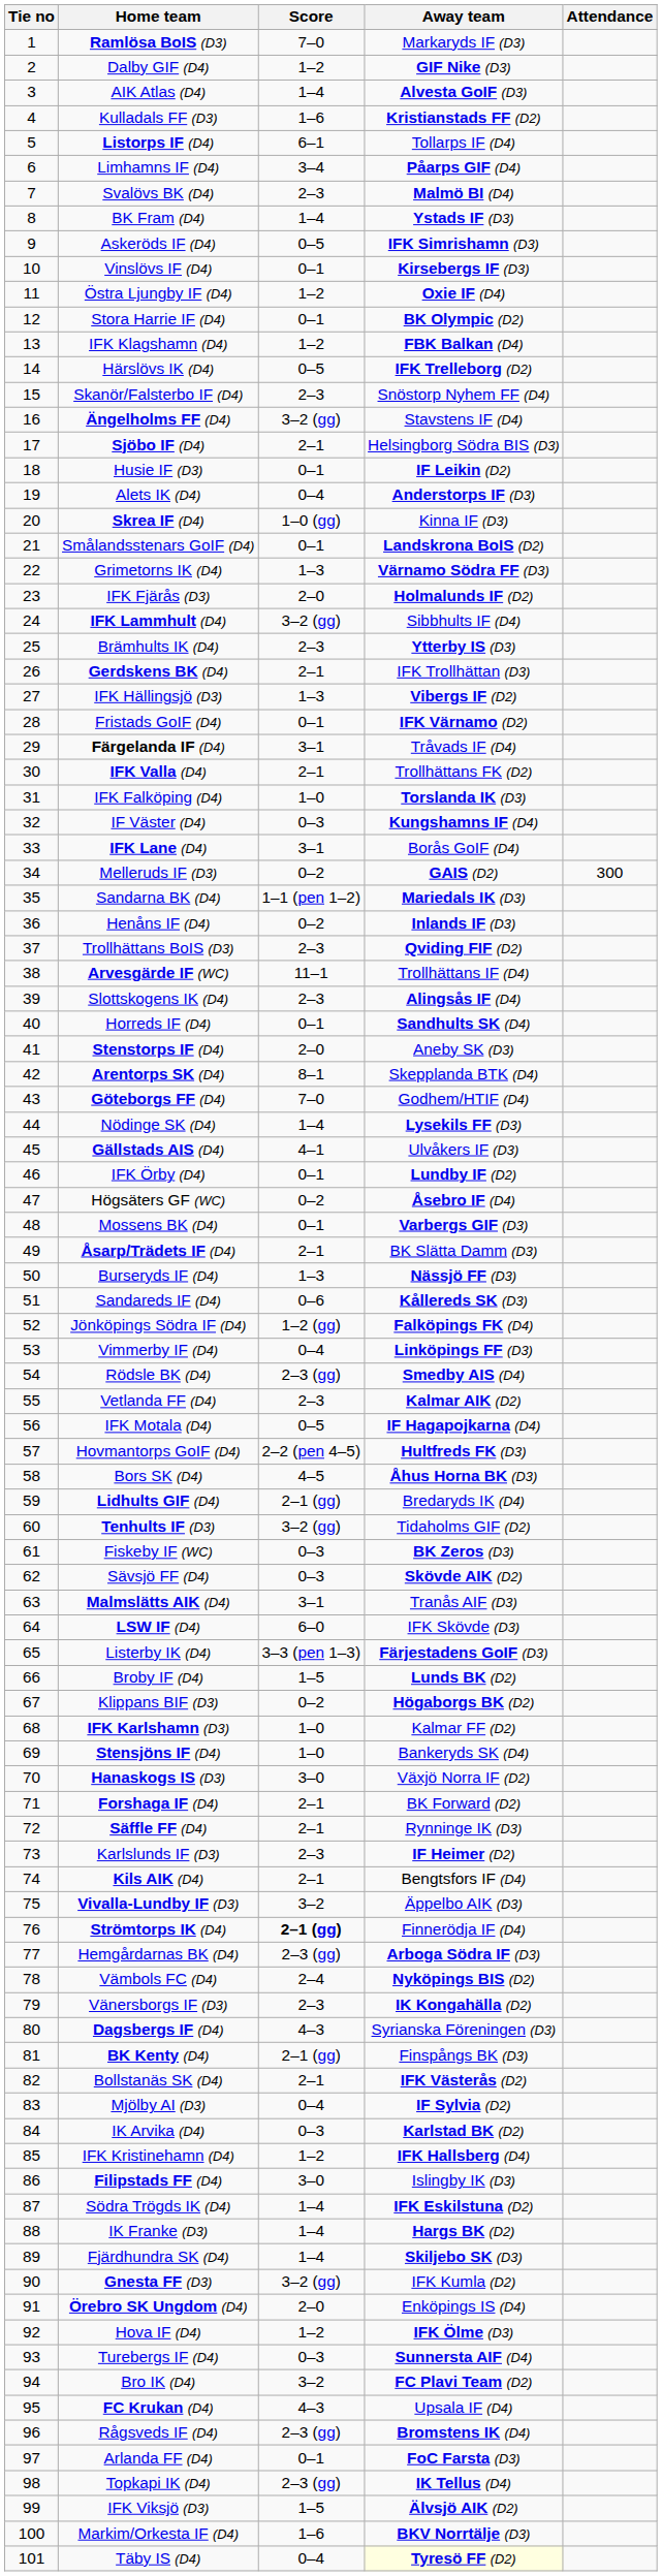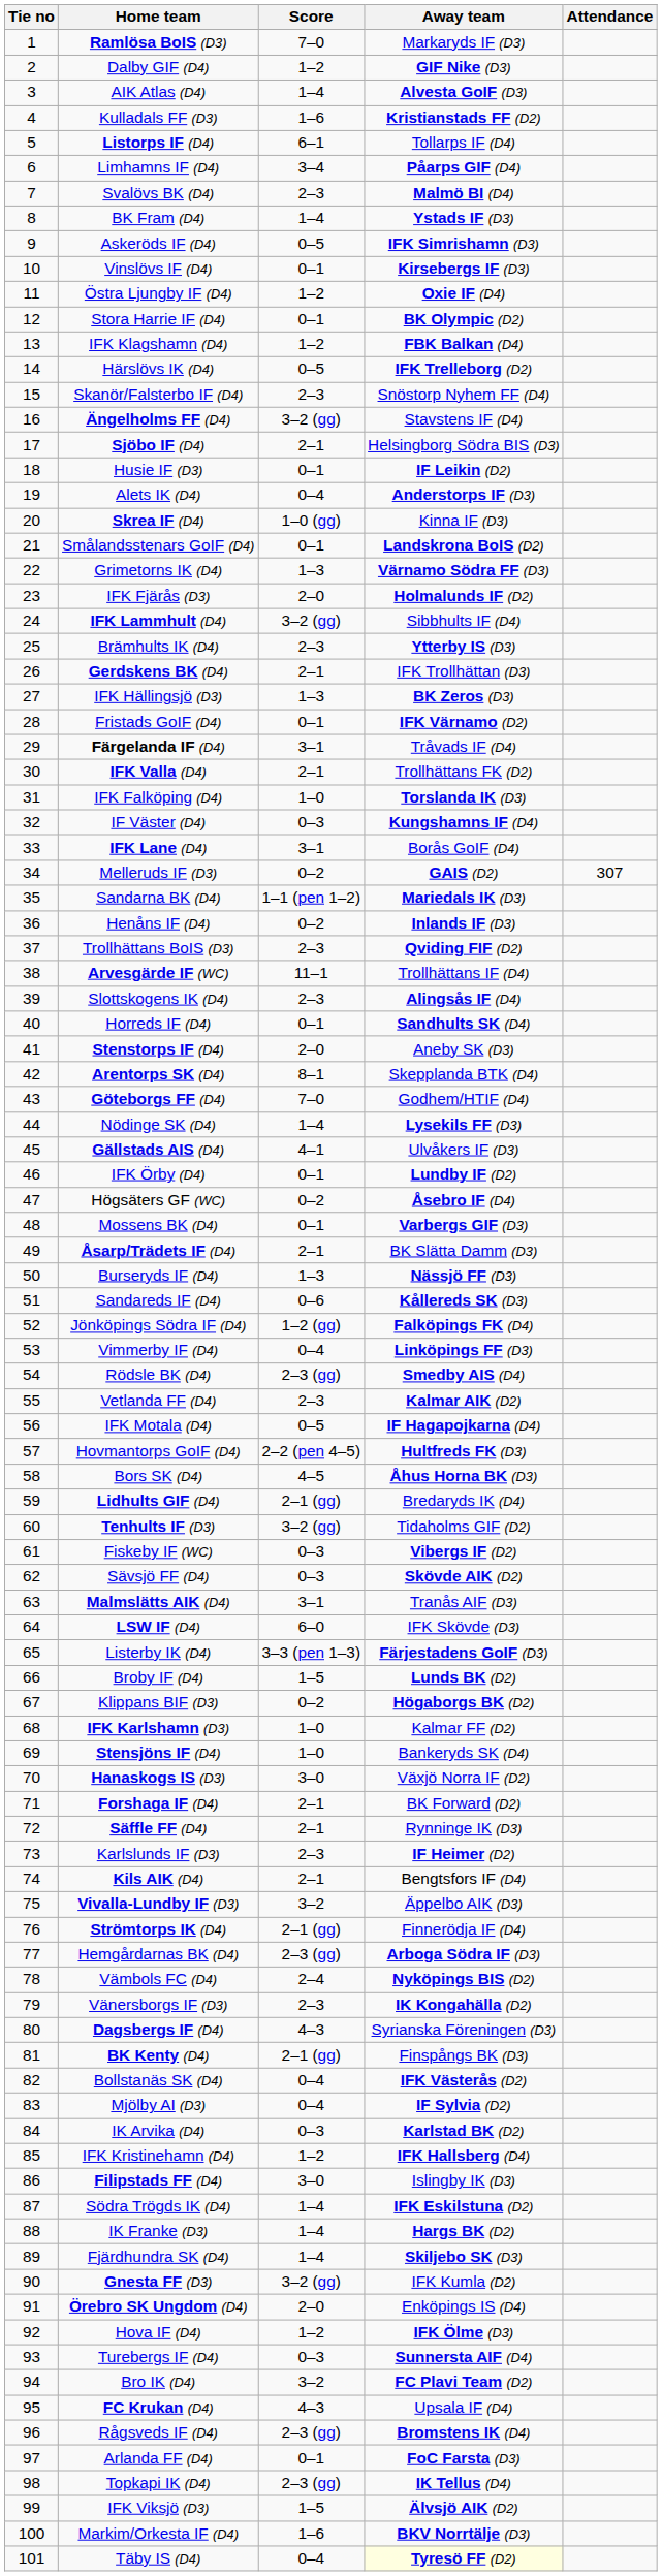IFK Hällingsjö (D3) | Away team: Vibergs IF (D2) -> BK Zeros (D3)
Melleruds IF (D3) | Attendance: 300 -> 307
Fiskeby IF (WC) | Away team: BK Zeros (D3) -> Vibergs IF (D2)
Strömtorps IK (D4) | Score: bold -> normal
Bollstanäs SK (D4) | Score: 2–1 -> 0–4
